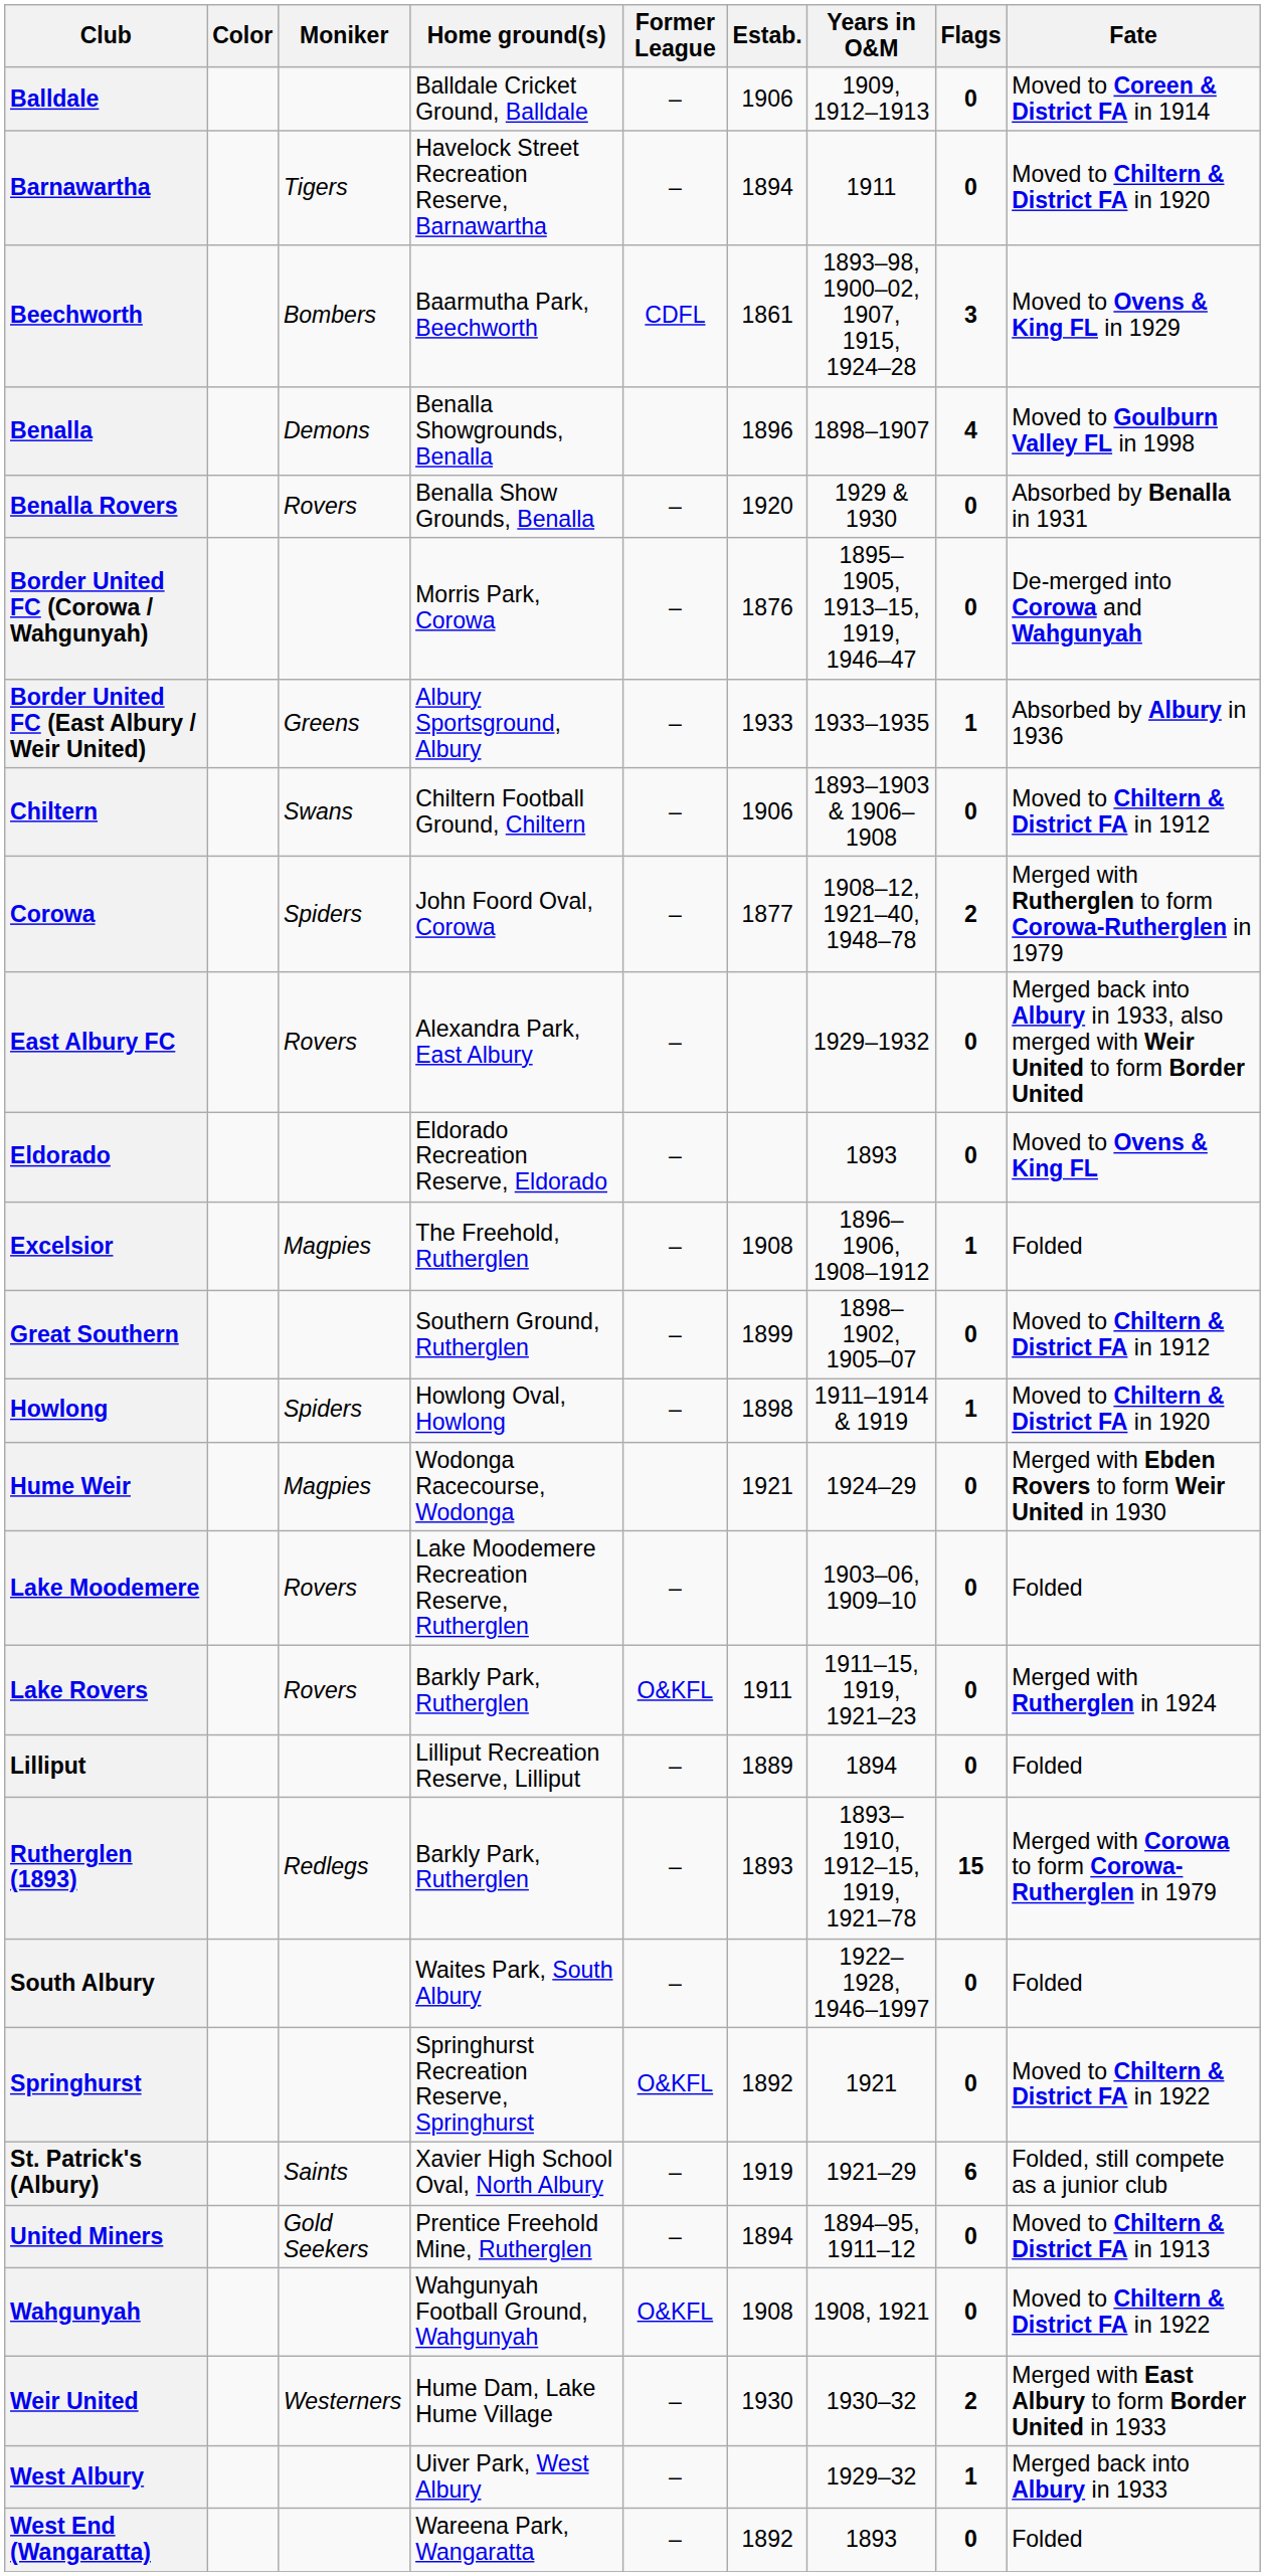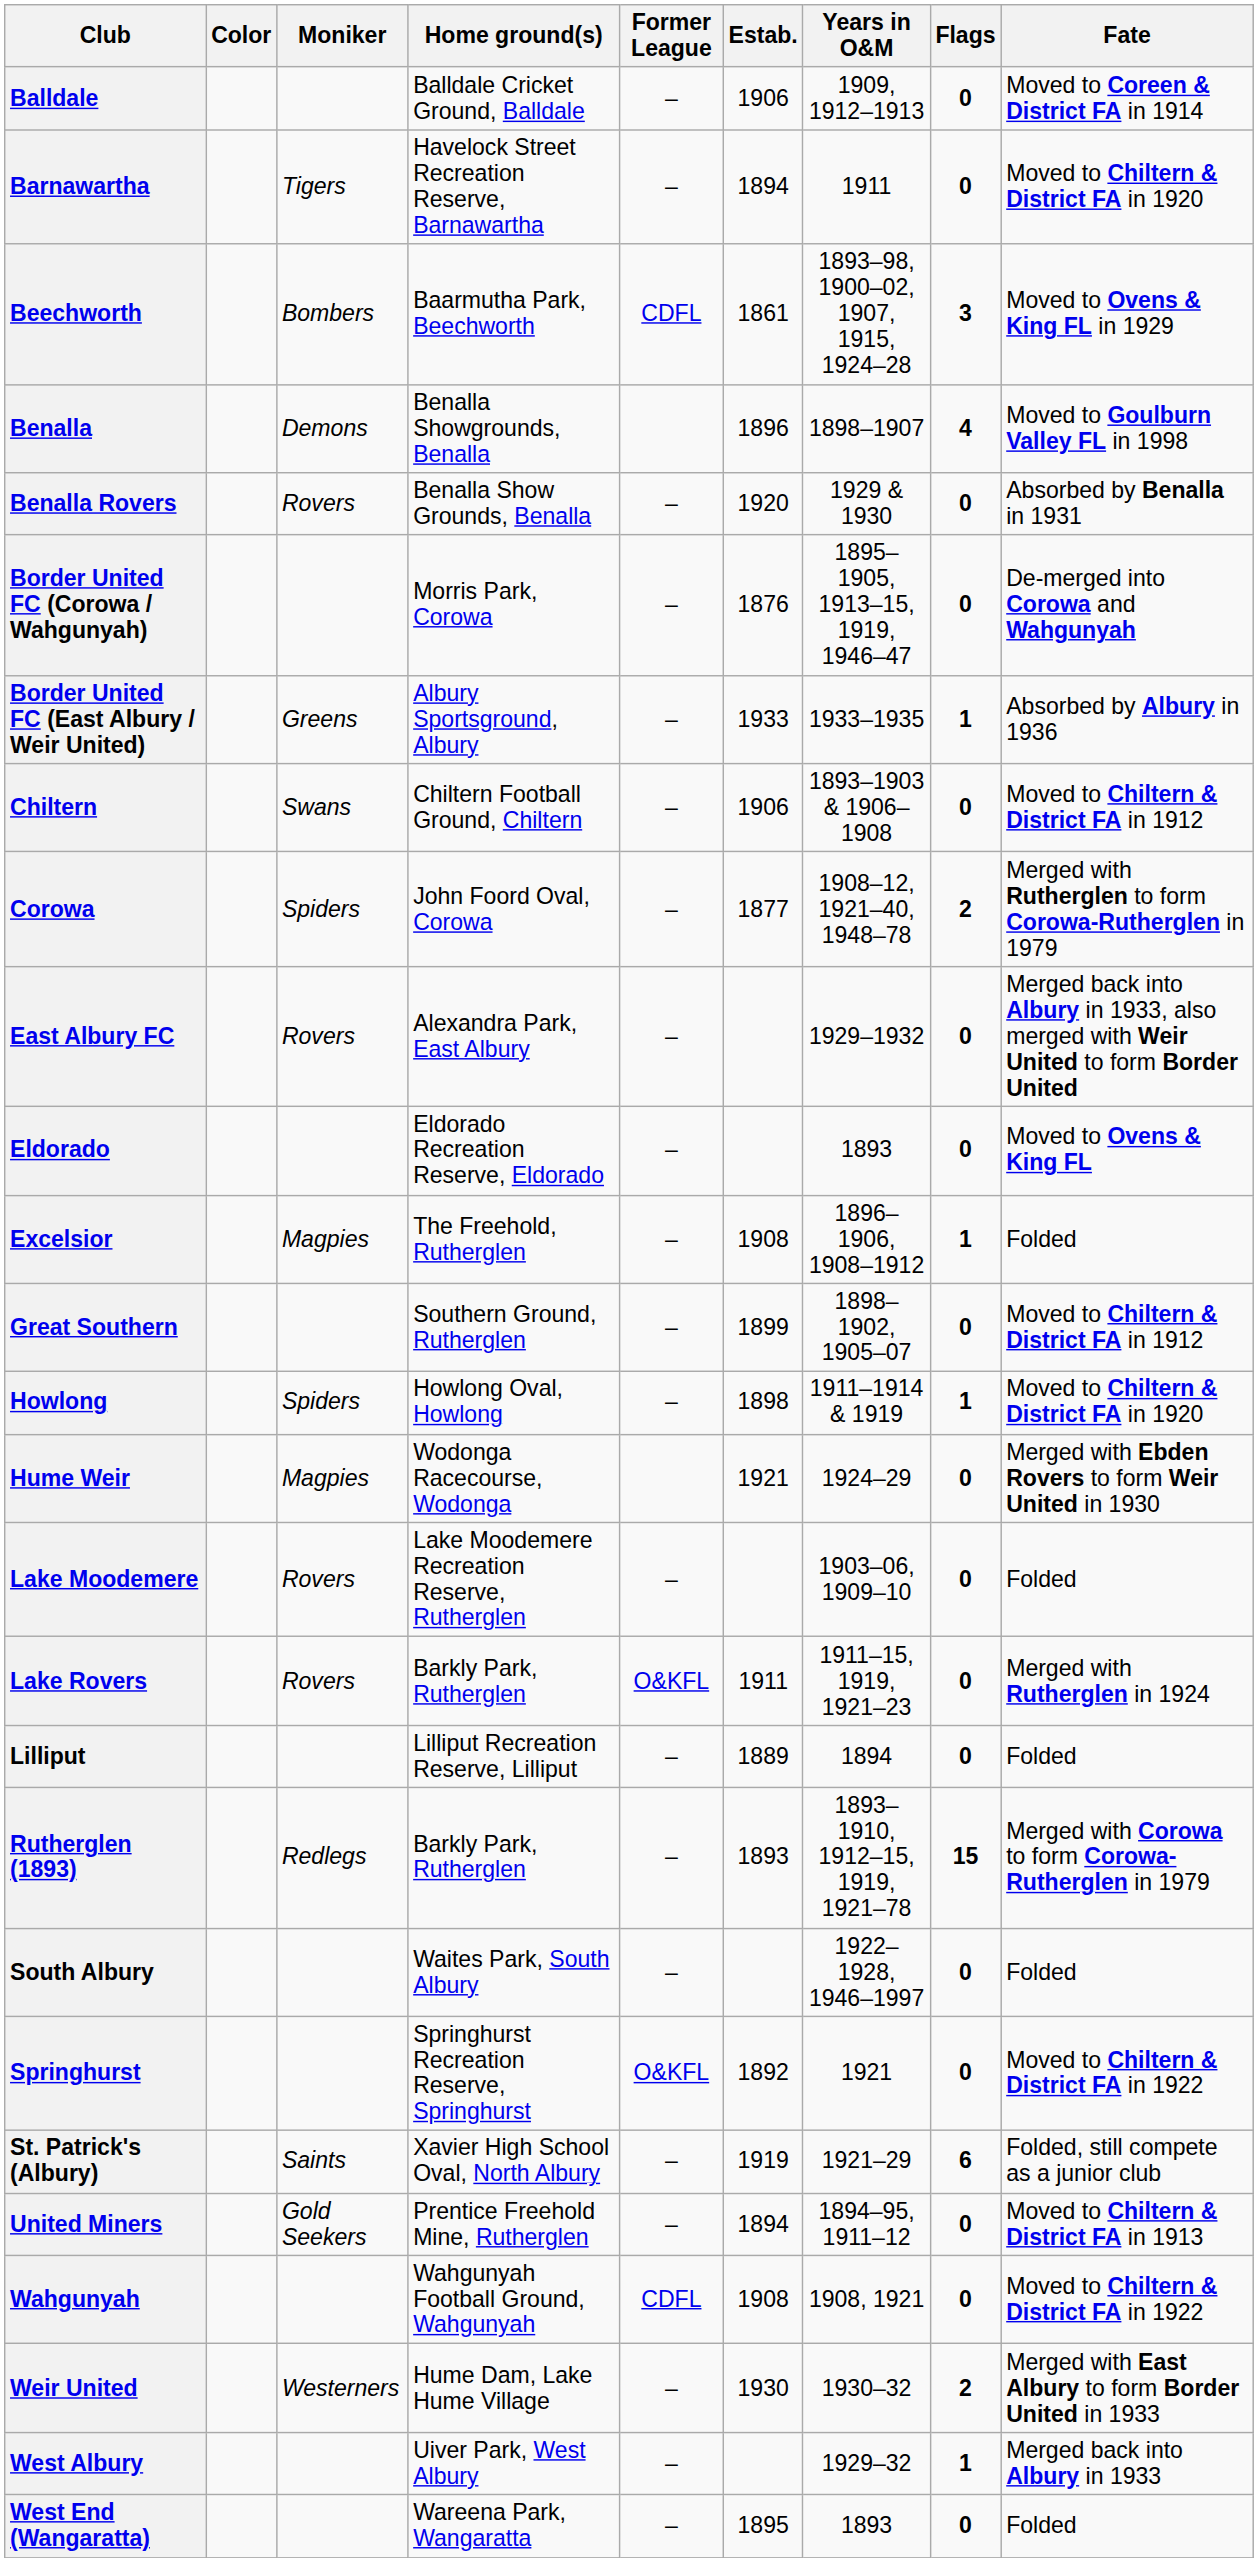Wahgunyah | Former League: O&KFL -> CDFL
West End (Wangaratta) | Estab.: 1892 -> 1895
